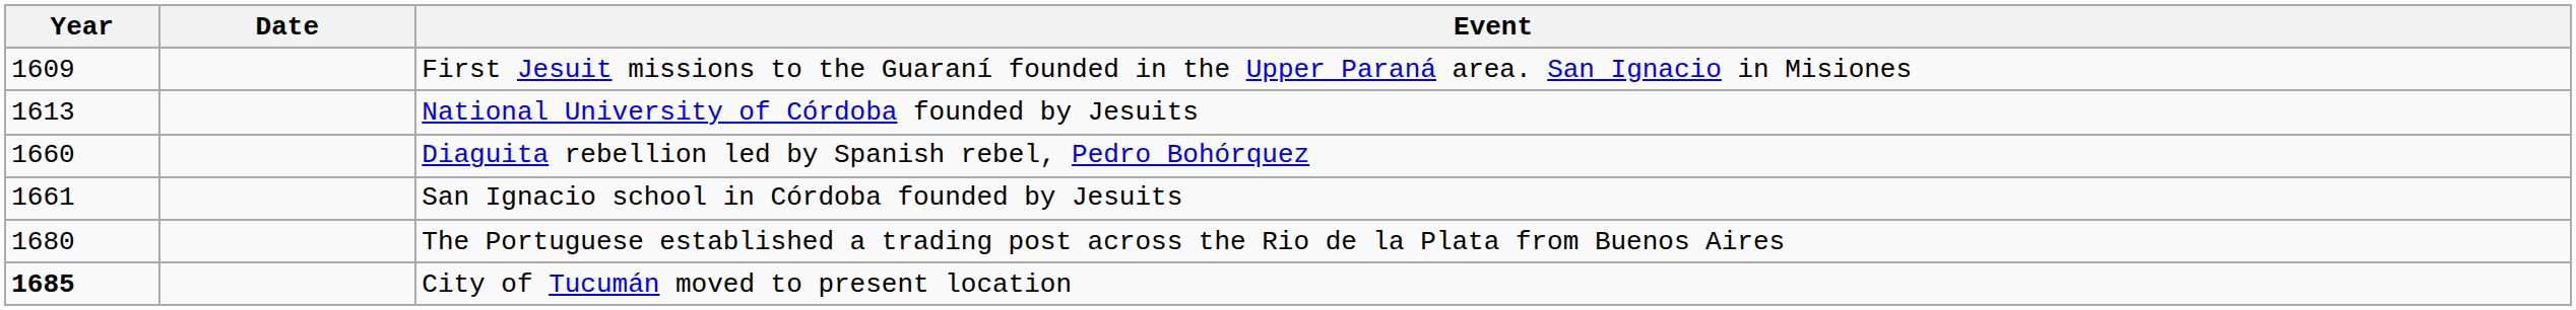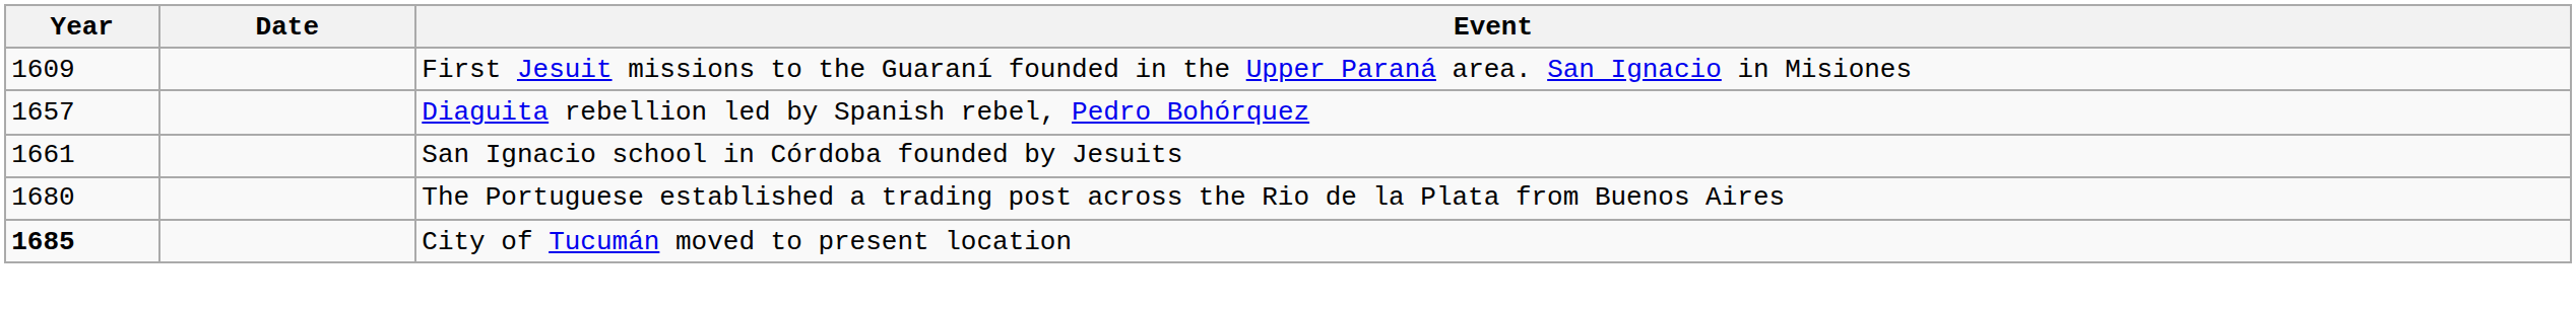- row: 1613 | National University of Córdoba founded by Jesuits
Diaguita rebellion led by Spanish rebel, Pedro Bohórquez | Year: 1660 -> 1657
